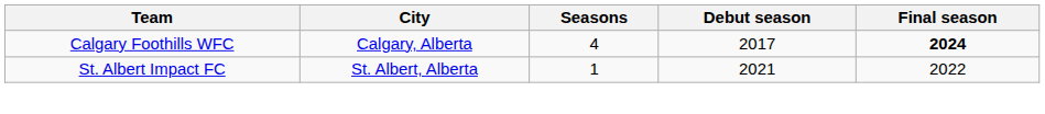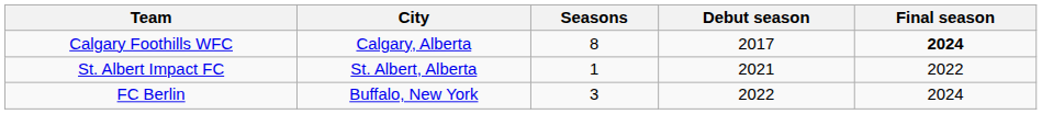Calgary Foothills WFC | Seasons: 4 -> 8
+ row: FC Berlin | Buffalo, New York | 3 | 2022 | 2024
